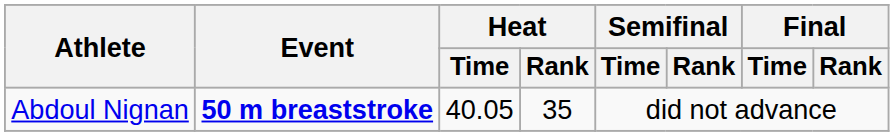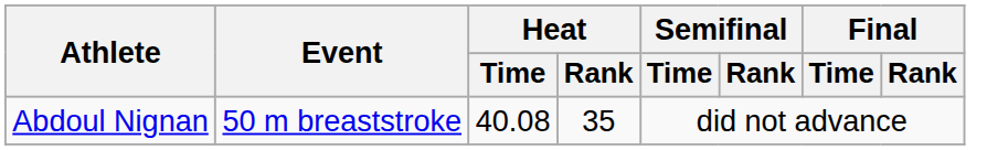Abdoul Nignan | Event: bold -> normal
Abdoul Nignan | Heat / Time: 40.05 -> 40.08
